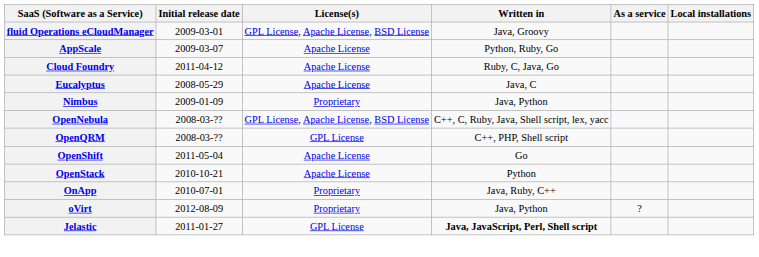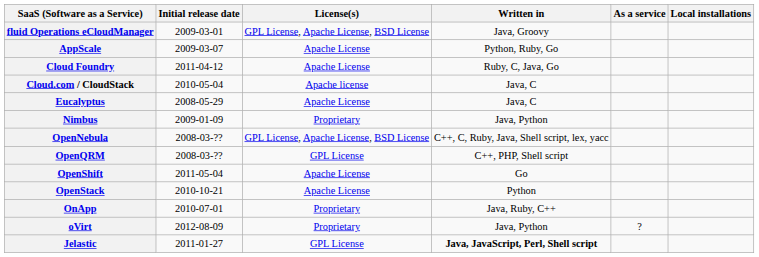+ row: Cloud.com / CloudStack | 2010-05-04 | Apache license | Java, C
